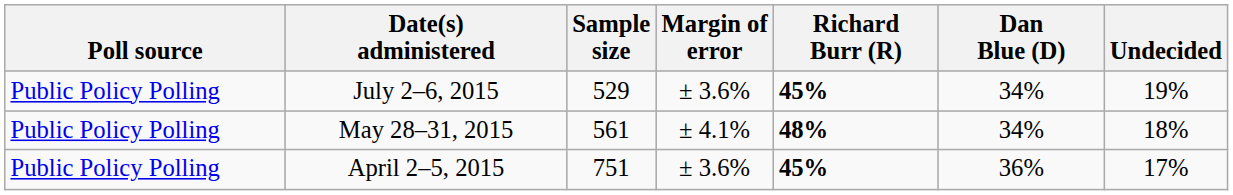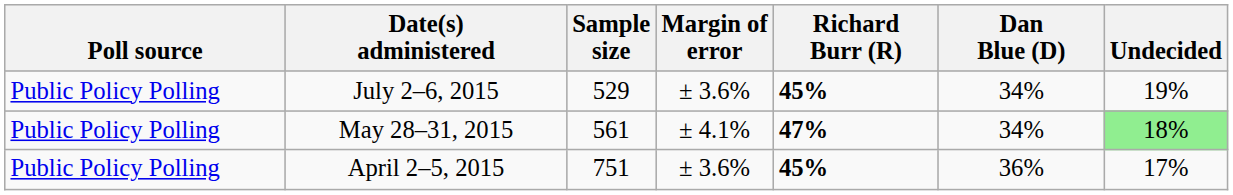May 28–31, 2015 | Richard Burr (R): 48% -> 47%
May 28–31, 2015 | Undecided: no background -> lightgreen background
